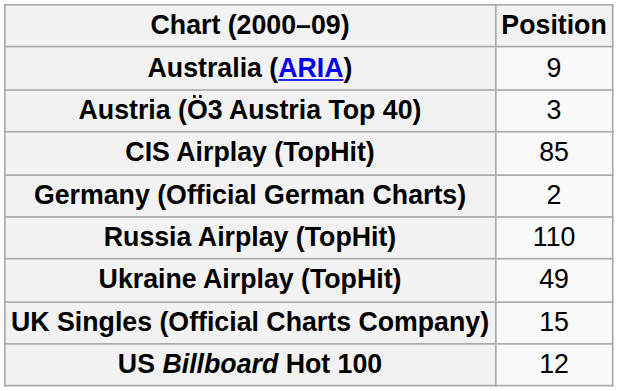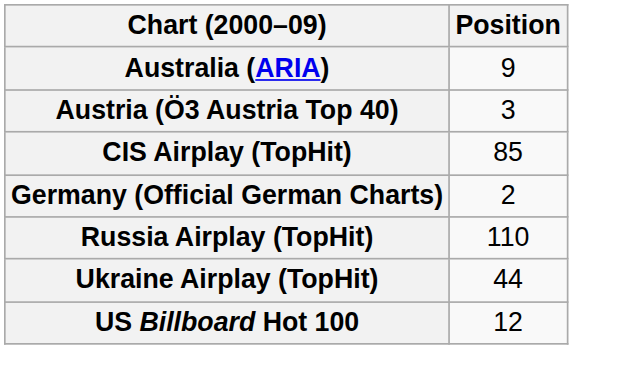Ukraine Airplay (TopHit) | Position: 49 -> 44
- row: UK Singles (Official Charts Company) | 15
